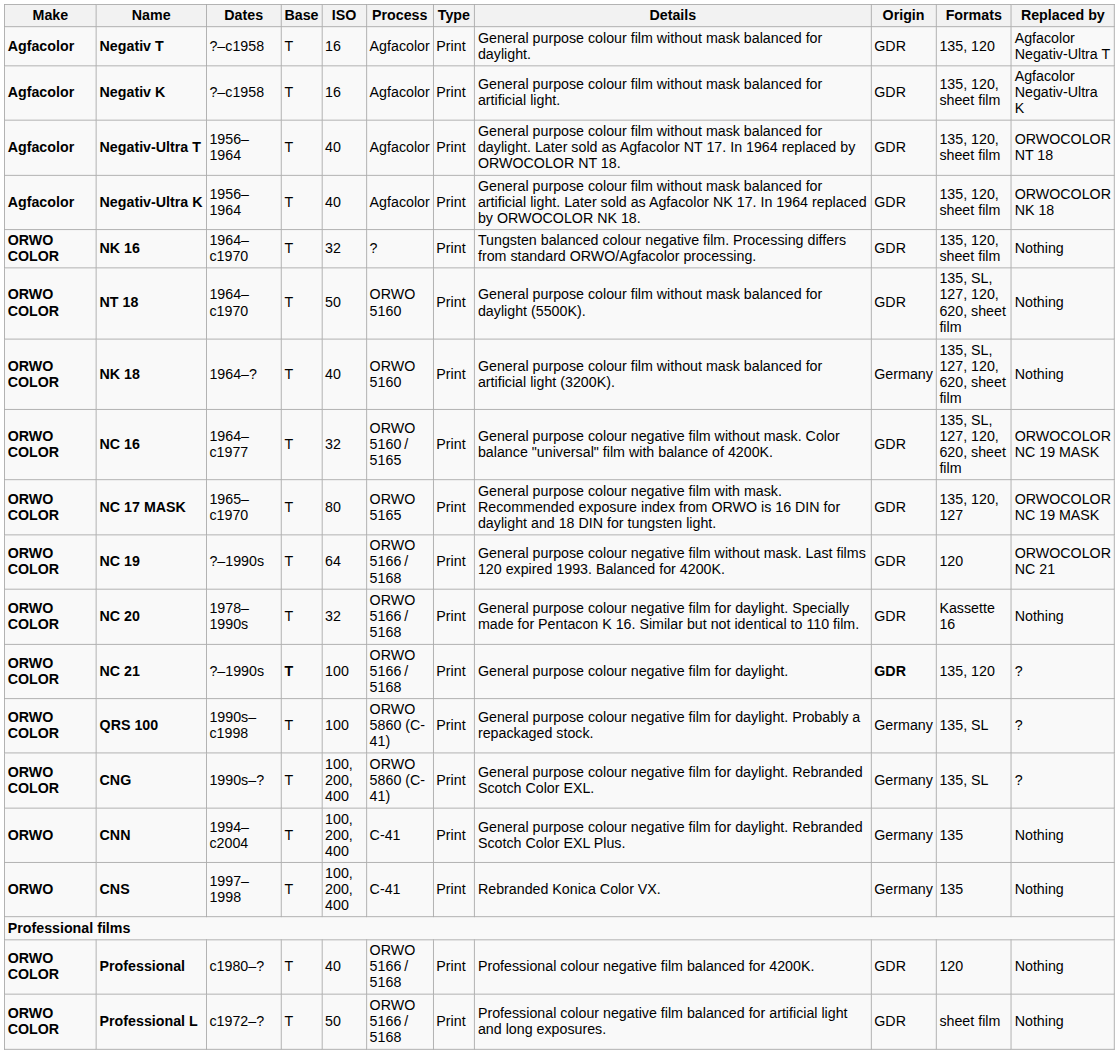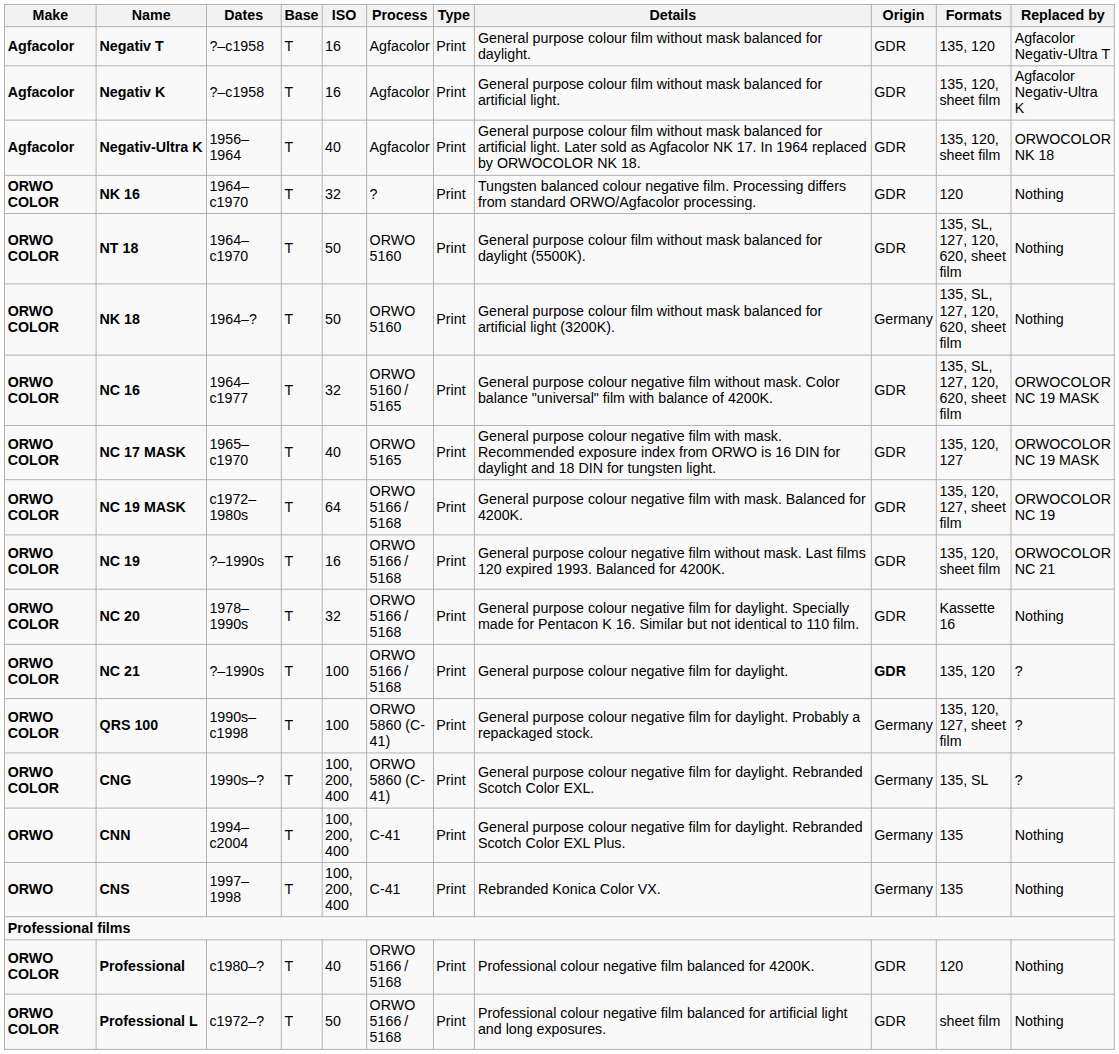- row: Agfacolor | Negativ-Ultra T | 1956–1964 | T | 40 | Agfacolor | Print | General purpose colour film without mask balanced for daylight. Later sold as Agfacolor NT 17. In 1964 replaced by ORWOCOLOR NT 18. | GDR | 135, 120, sheet film | ORWOCOLOR NT 18
NK 16 | Formats: 135, 120, sheet film -> 120
NK 18 | ISO: 40 -> 50
NC 17 MASK | ISO: 80 -> 40
+ row: ORWO COLOR | NC 19 MASK | c1972–1980s | T | 64 | ORWO 5166 / 5168 | Print | General purpose colour negative film with mask. Balanced for 4200K. | GDR | 135, 120, 127, sheet film | ORWOCOLOR NC 19
NC 19 | ISO: 64 -> 16
NC 19 | Formats: 120 -> 135, 120, sheet film
NC 21 | Base: bold -> normal
QRS 100 | Formats: 135, SL -> 135, 120, 127, sheet film
